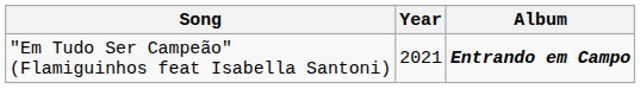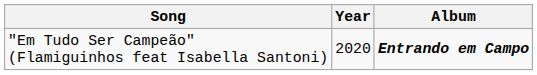"Em Tudo Ser Campeão" (Flamiguinhos feat Isabella Santoni) | Year: 2021 -> 2020
